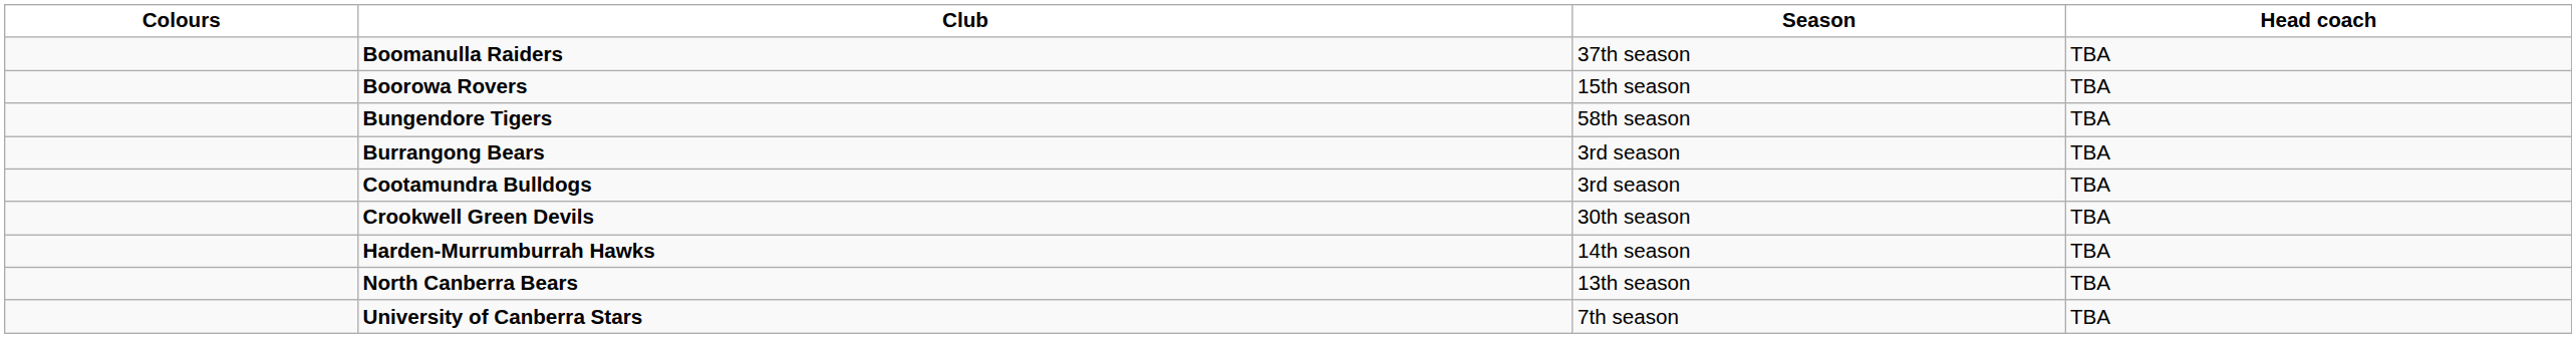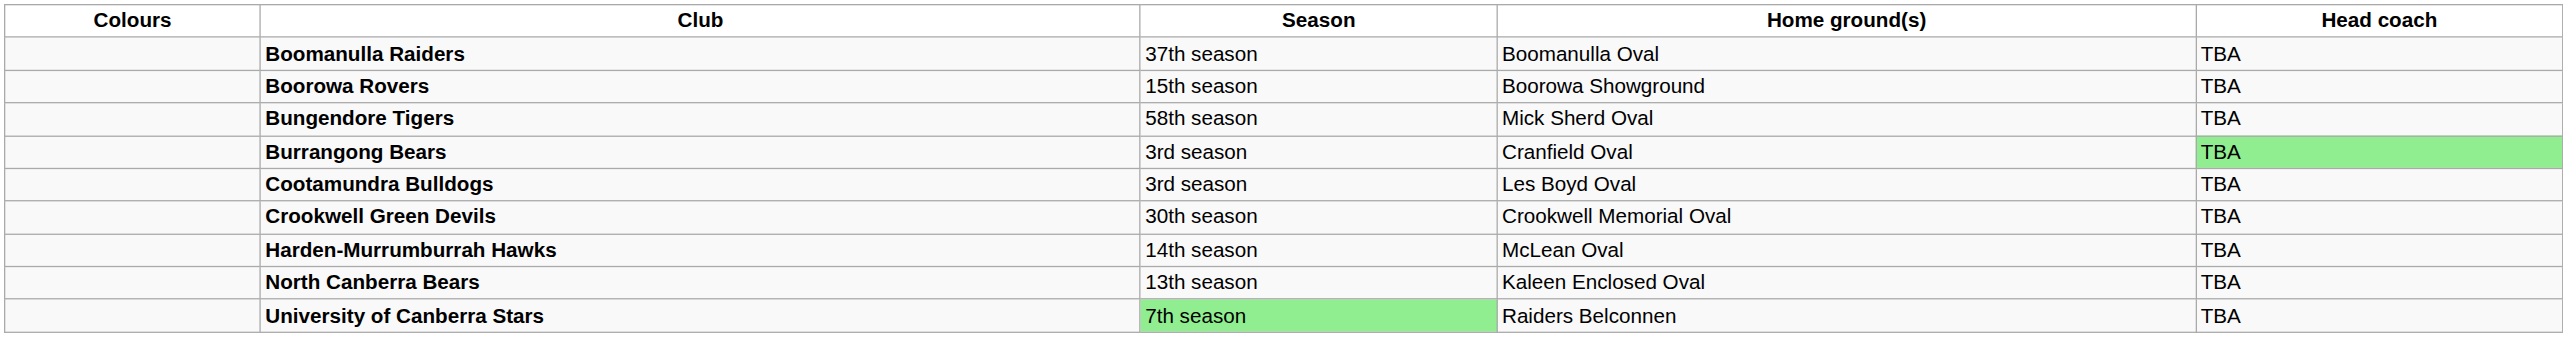+ column: Home ground(s) | Boomanulla Oval | Boorowa Showground | Mick Sherd Oval | Cranfield Oval | Les Boyd Oval | Crookwell Memorial Oval | McLean Oval | Kaleen Enclosed Oval | Raiders Belconnen
Burrangong Bears | Head coach: no background -> lightgreen background
University of Canberra Stars | Season: no background -> lightgreen background
